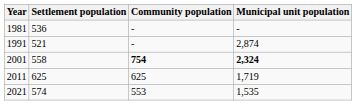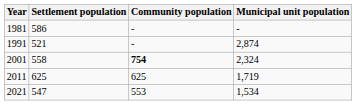1981 | Settlement population: 536 -> 586
2001 | Municipal unit population: bold -> normal
2021 | Settlement population: 574 -> 547
2021 | Municipal unit population: 1,535 -> 1,534
